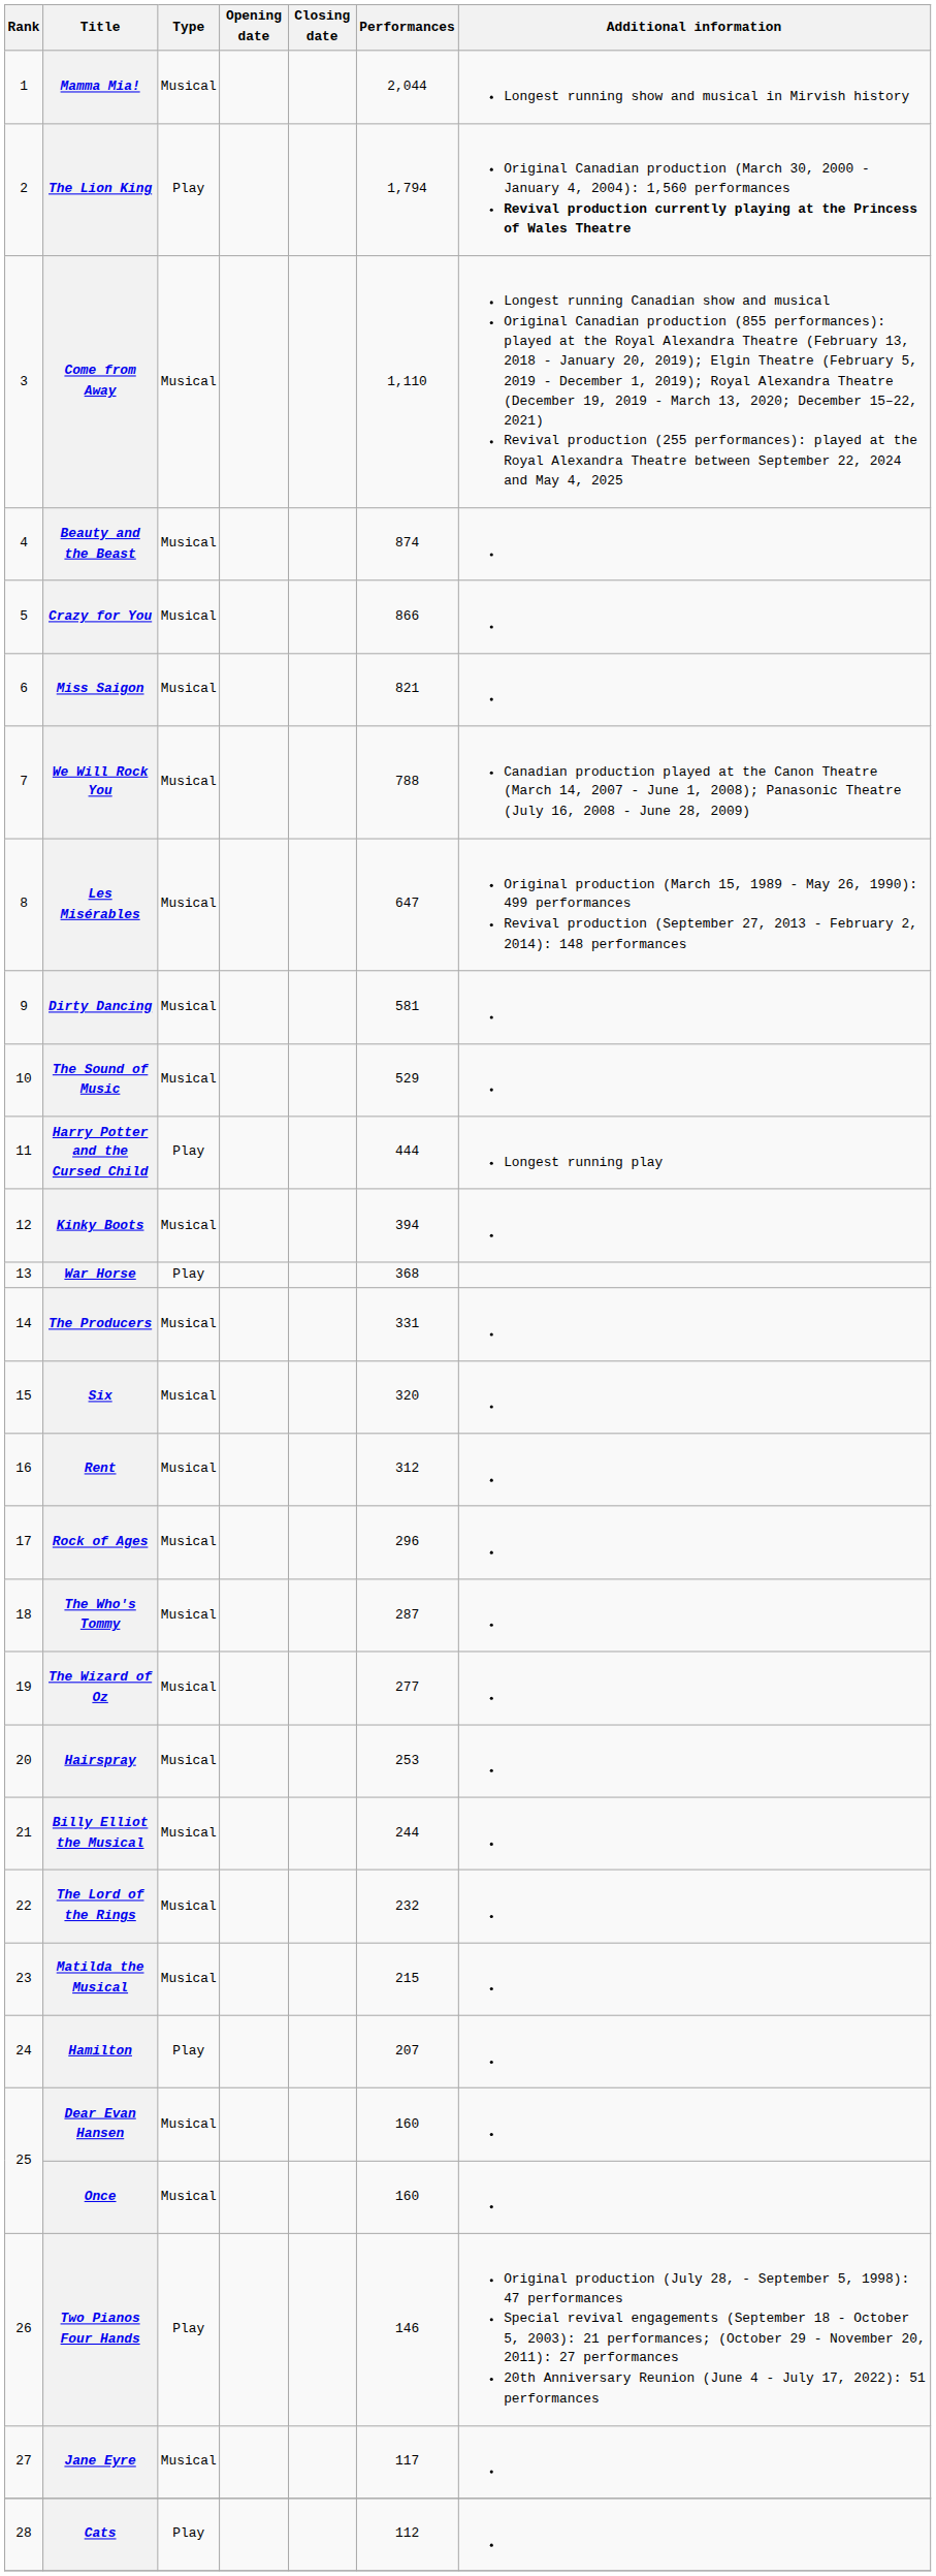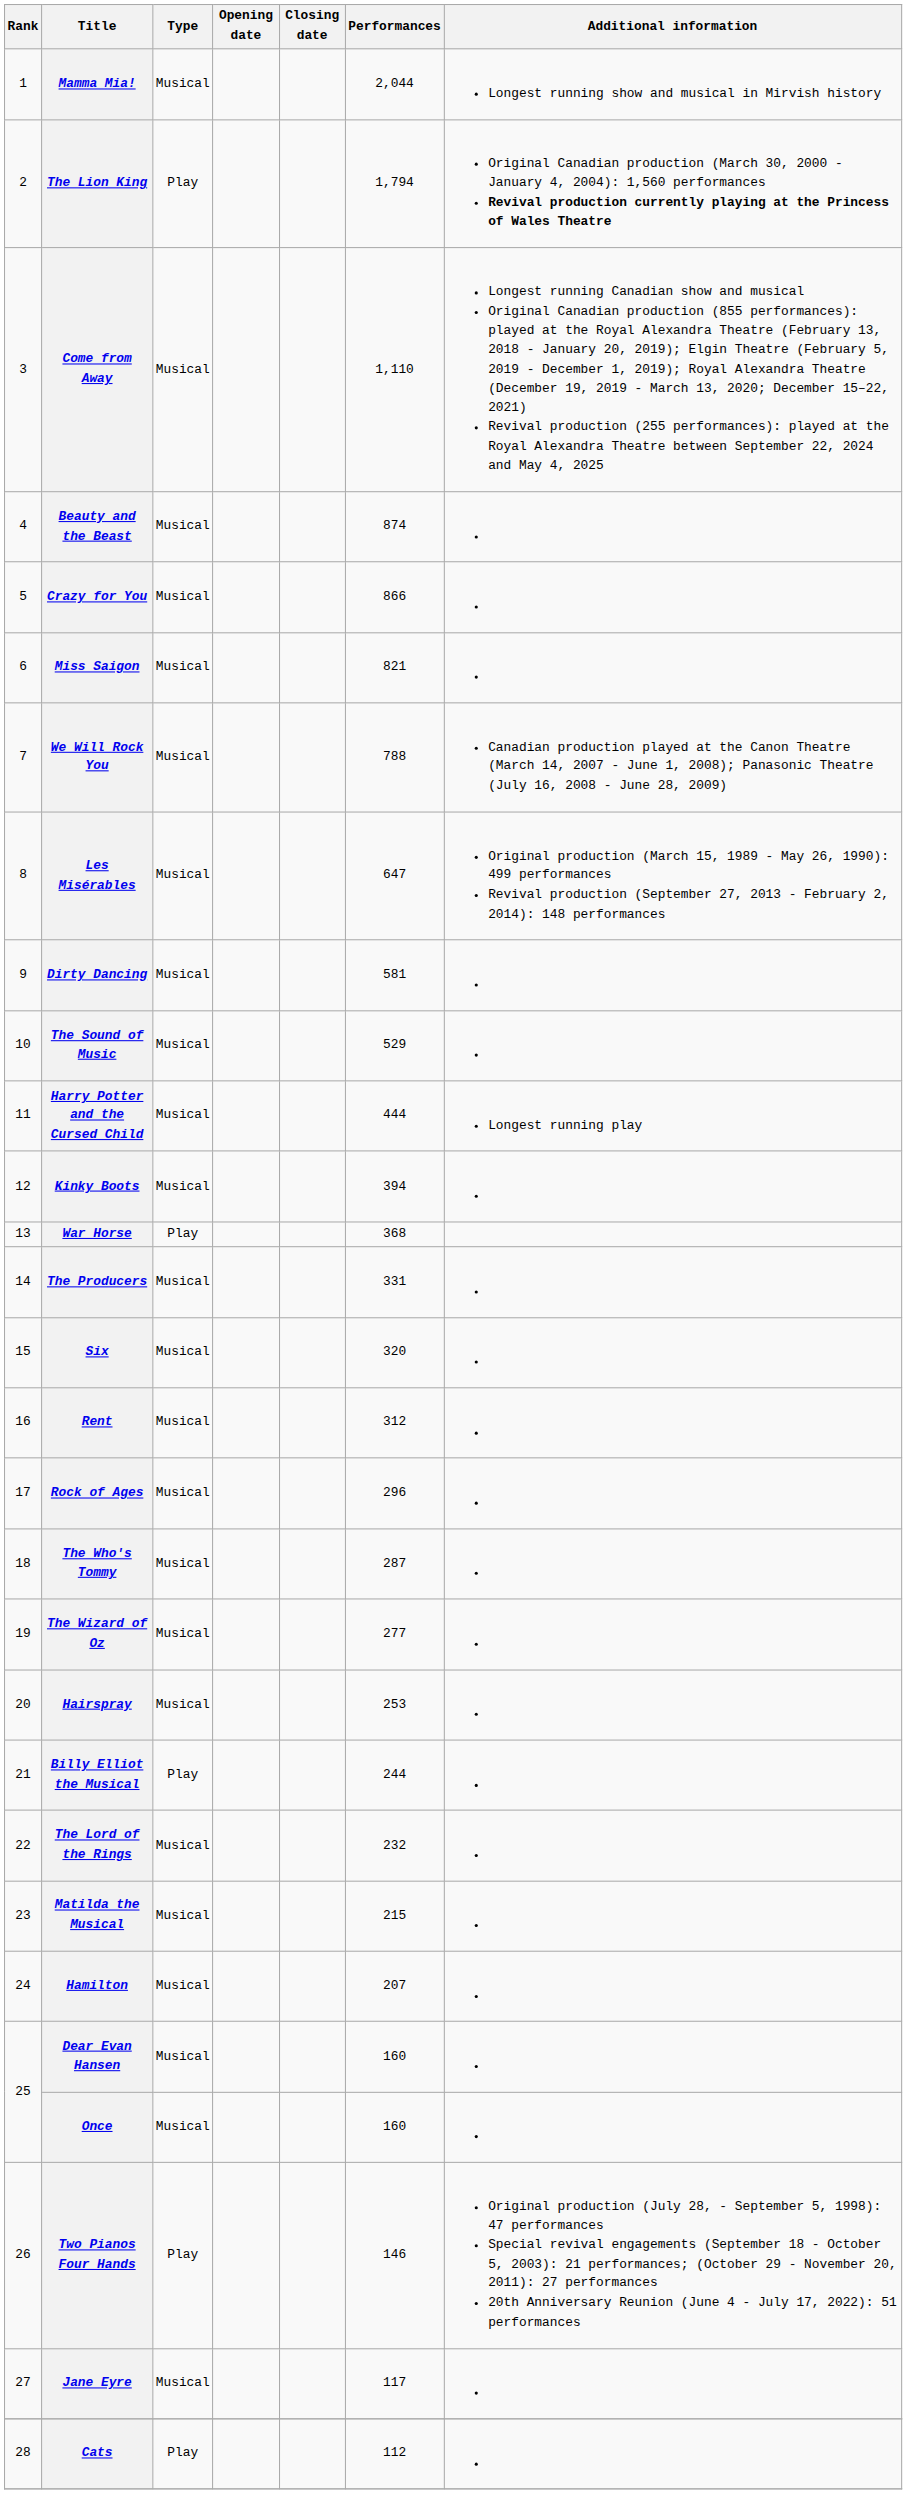Harry Potter and the Cursed Child | Type: Play -> Musical
Billy Elliot the Musical | Type: Musical -> Play
Hamilton | Type: Play -> Musical
